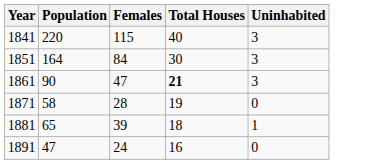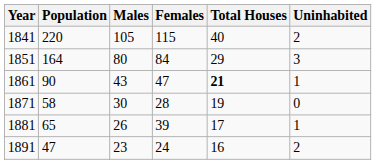+ column: Males | 105 | 80 | 43 | 30 | 26 | 23
1841 | Uninhabited: 3 -> 2
1851 | Total Houses: 30 -> 29
1861 | Uninhabited: 3 -> 1
1881 | Total Houses: 18 -> 17
1891 | Uninhabited: 0 -> 2
